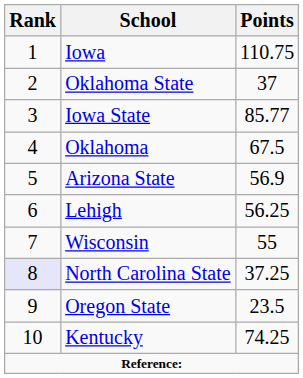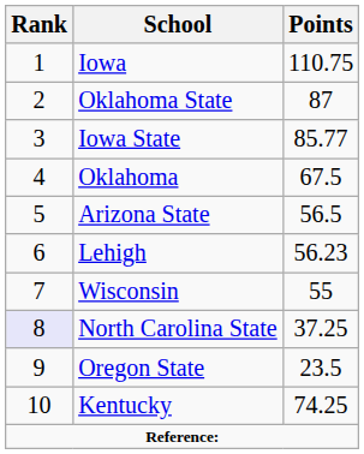Oklahoma State | Points: 37 -> 87
Arizona State | Points: 56.9 -> 56.5
Lehigh | Points: 56.25 -> 56.23
